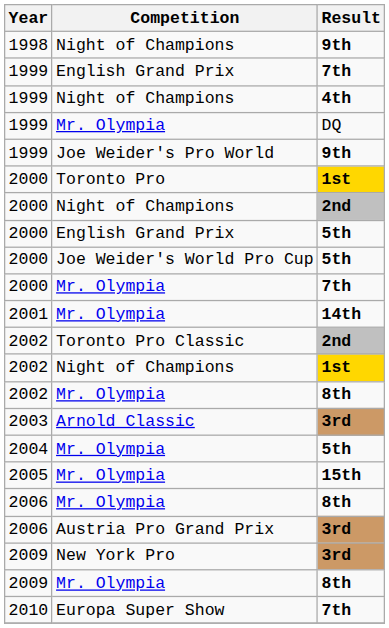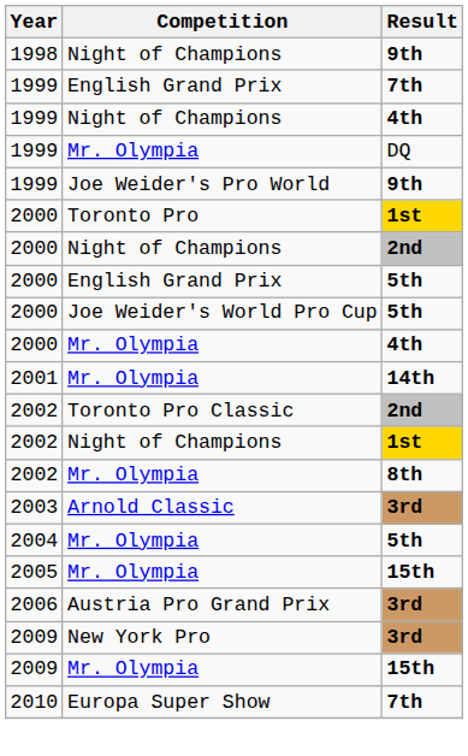2000 / Mr. Olympia | Result: 7th -> 4th
- row: 2006 | Mr. Olympia | 8th
2009 / Mr. Olympia | Result: 8th -> 15th
